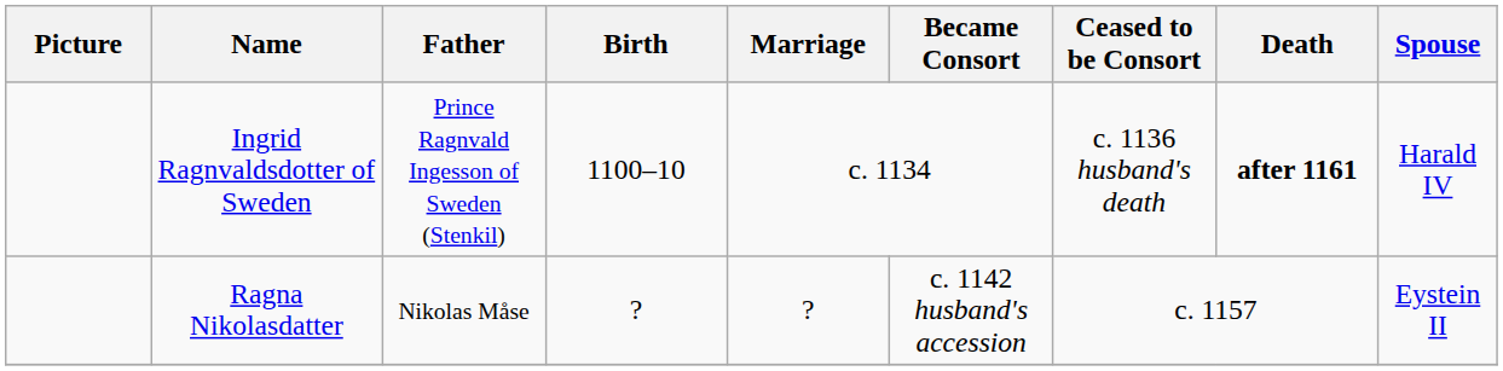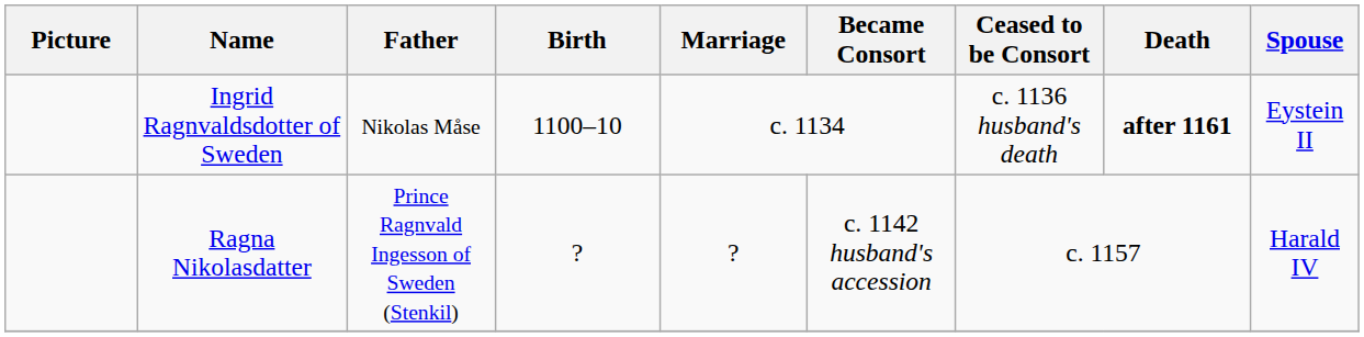Ingrid Ragnvaldsdotter of Sweden | Father: Prince Ragnvald Ingesson of Sweden (Stenkil) -> Nikolas Måse
Ingrid Ragnvaldsdotter of Sweden | Spouse: Harald IV -> Eystein II
Ragna Nikolasdatter | Father: Nikolas Måse -> Prince Ragnvald Ingesson of Sweden (Stenkil)
Ragna Nikolasdatter | Spouse: Eystein II -> Harald IV
